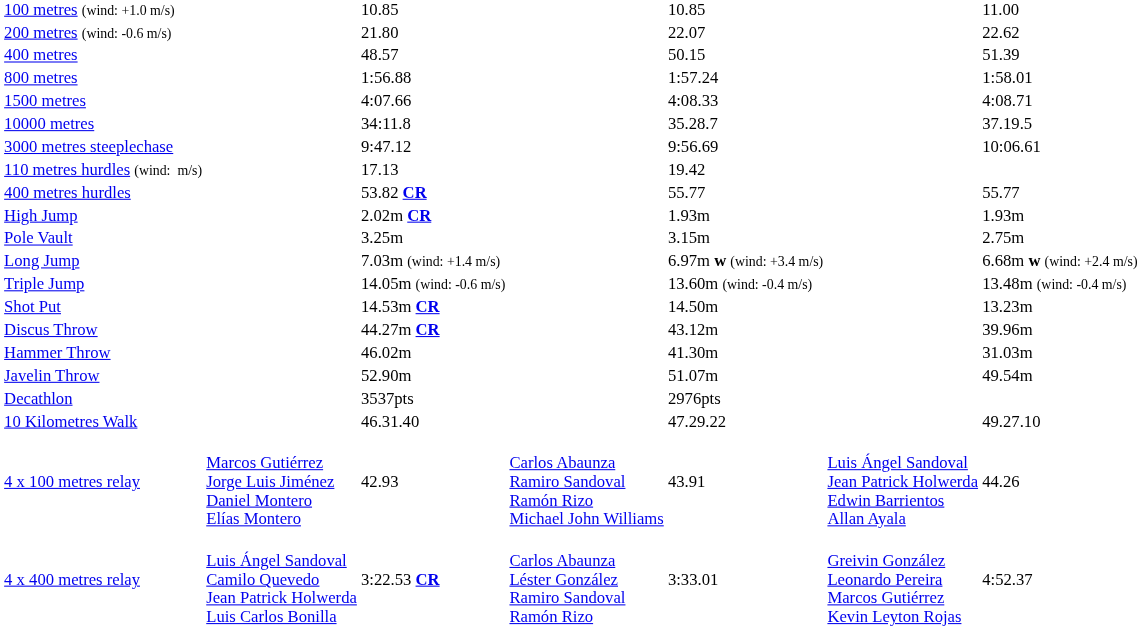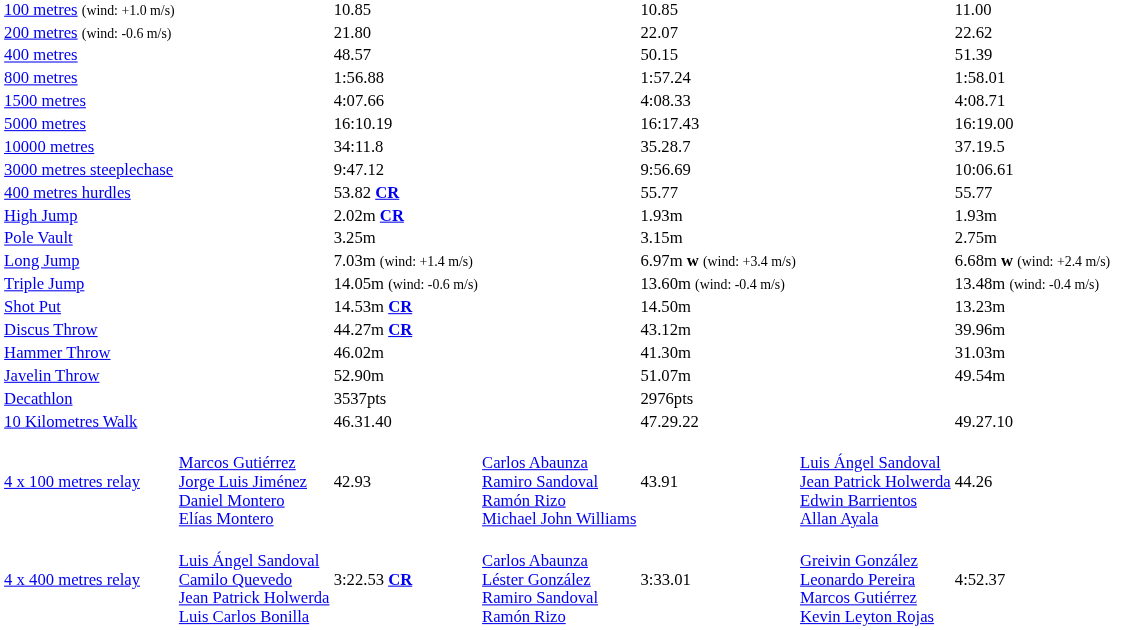+ row: 5000 metres | 16:10.19 | 16:17.43 | 16:19.00
- row: 110 metres hurdles (wind: m/s) | 17.13 | 19.42
